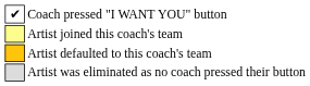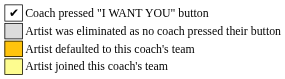rows swapped: Artist joined this coach's team <-> Artist was eliminated as no coach pressed their button
